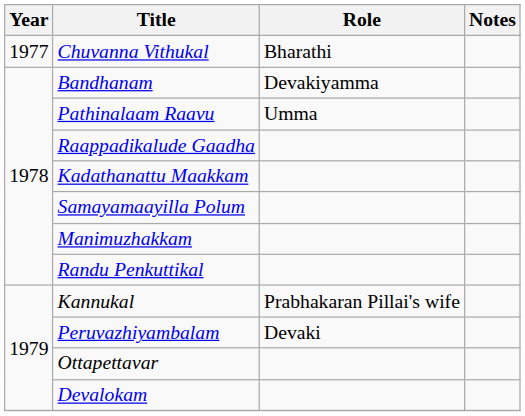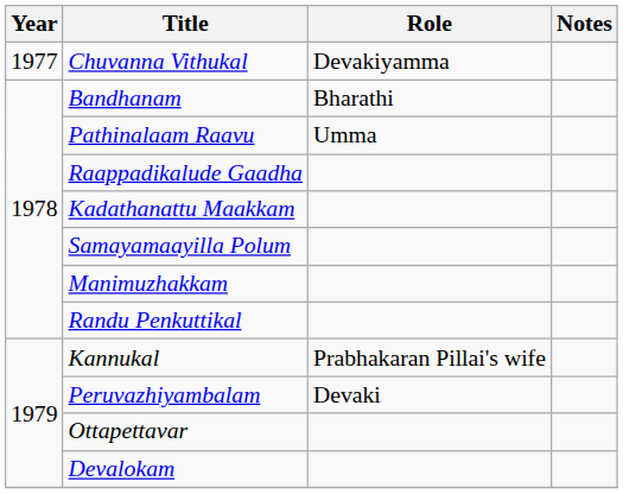Chuvanna Vithukal | Role: Bharathi -> Devakiyamma
Bandhanam | Role: Devakiyamma -> Bharathi
